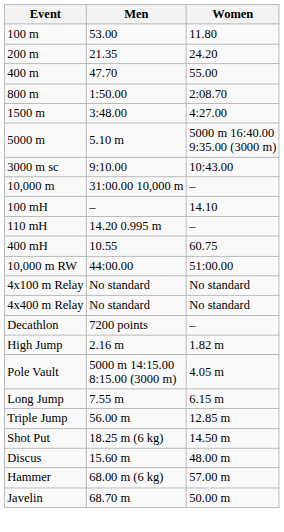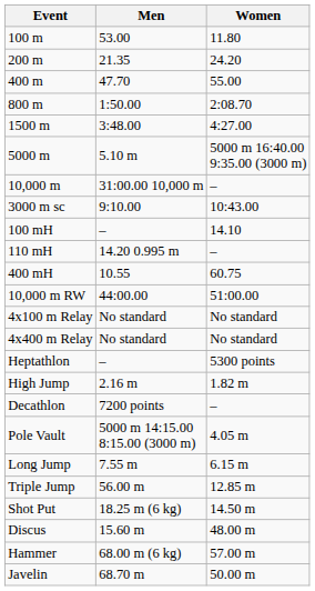rows swapped: 10,000 m <-> 3000 m sc
+ row: Heptathlon | – | 5300 points
rows swapped: Decathlon <-> High Jump
